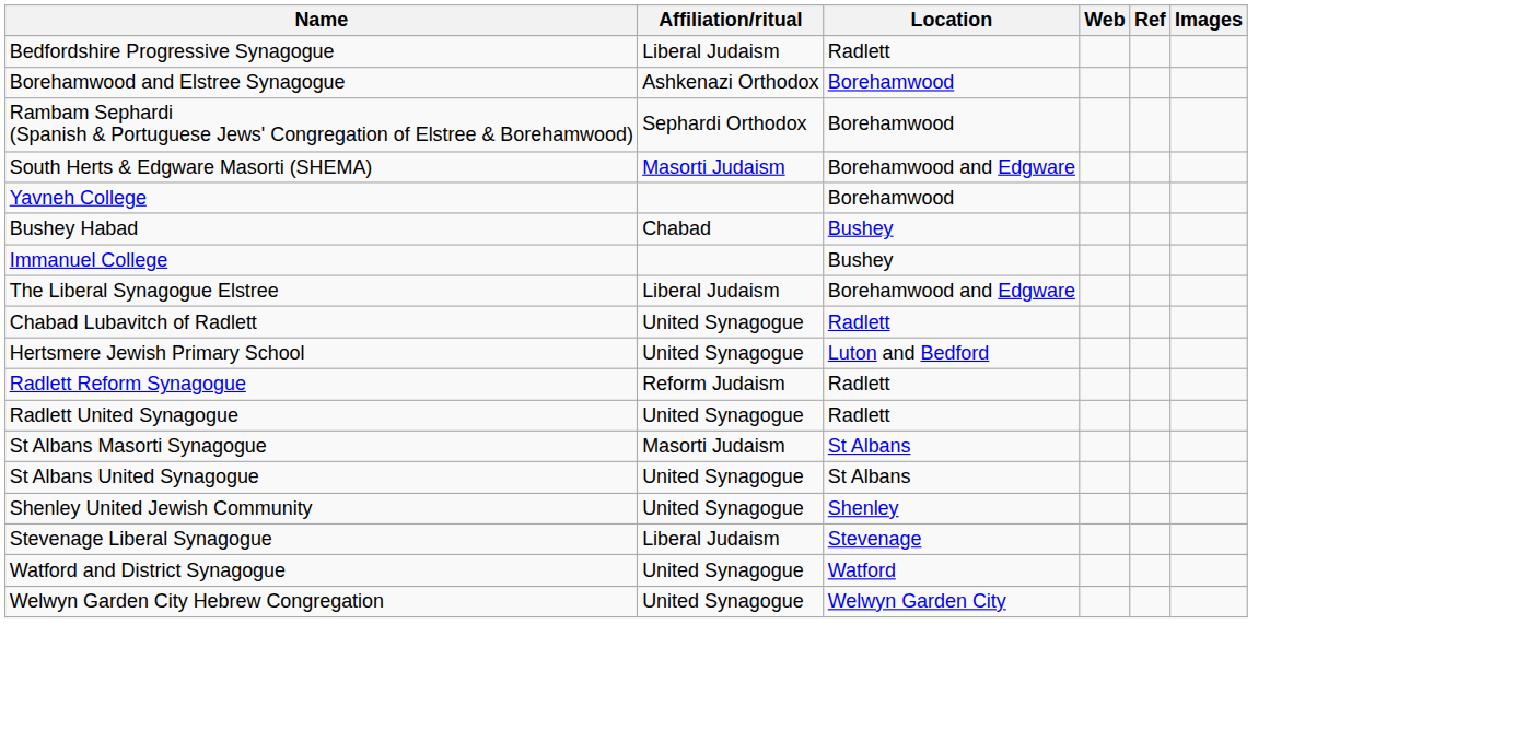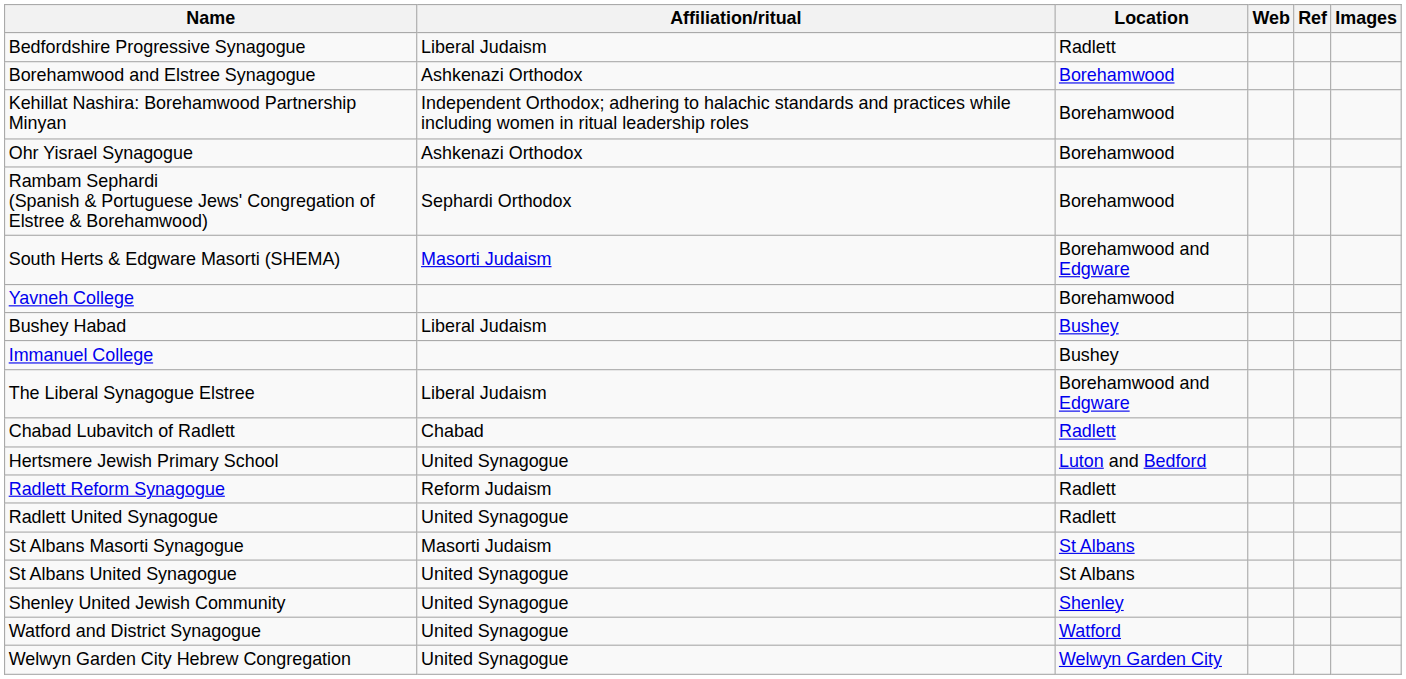+ row: Kehillat Nashira: Borehamwood Partnership Minyan | Independent Orthodox; adhering to halachic standards and practices while including women in ritual leadership roles | Borehamwood
+ row: Ohr Yisrael Synagogue | Ashkenazi Orthodox | Borehamwood
Bushey Habad | Affiliation/ritual: Chabad -> Liberal Judaism
Chabad Lubavitch of Radlett | Affiliation/ritual: United Synagogue -> Chabad
- row: Stevenage Liberal Synagogue | Liberal Judaism | Stevenage
